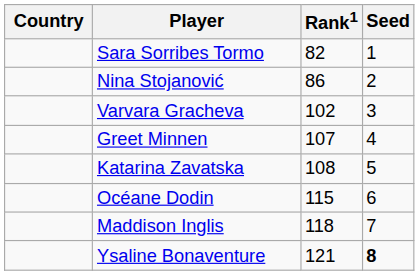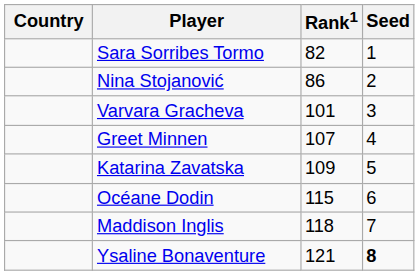Varvara Gracheva | Rank1: 102 -> 101
Katarina Zavatska | Rank1: 108 -> 109
